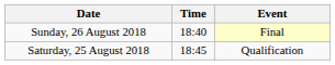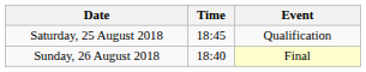rows swapped: Saturday, 25 August 2018 <-> Sunday, 26 August 2018
